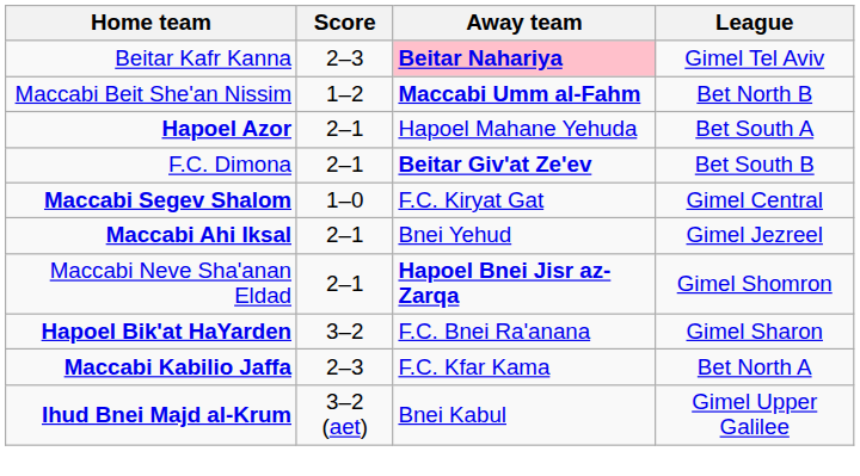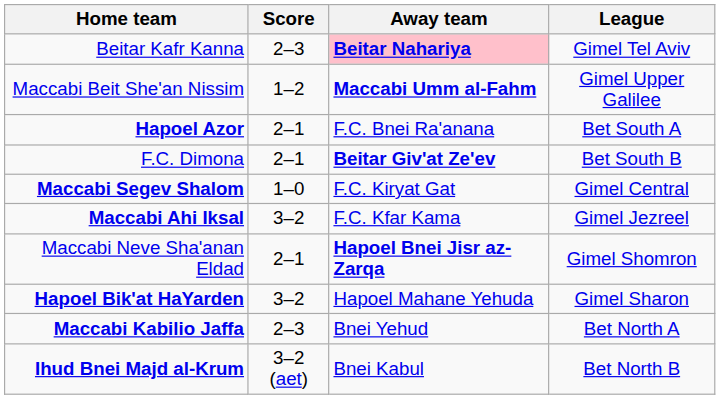Maccabi Beit She'an Nissim | League: Bet North B -> Gimel Upper Galilee
Hapoel Azor | Away team: Hapoel Mahane Yehuda -> F.C. Bnei Ra'anana
Maccabi Ahi Iksal | Score: 2–1 -> 3–2
Maccabi Ahi Iksal | Away team: Bnei Yehud -> F.C. Kfar Kama
Hapoel Bik'at HaYarden | Away team: F.C. Bnei Ra'anana -> Hapoel Mahane Yehuda
Maccabi Kabilio Jaffa | Away team: F.C. Kfar Kama -> Bnei Yehud
Ihud Bnei Majd al-Krum | League: Gimel Upper Galilee -> Bet North B
